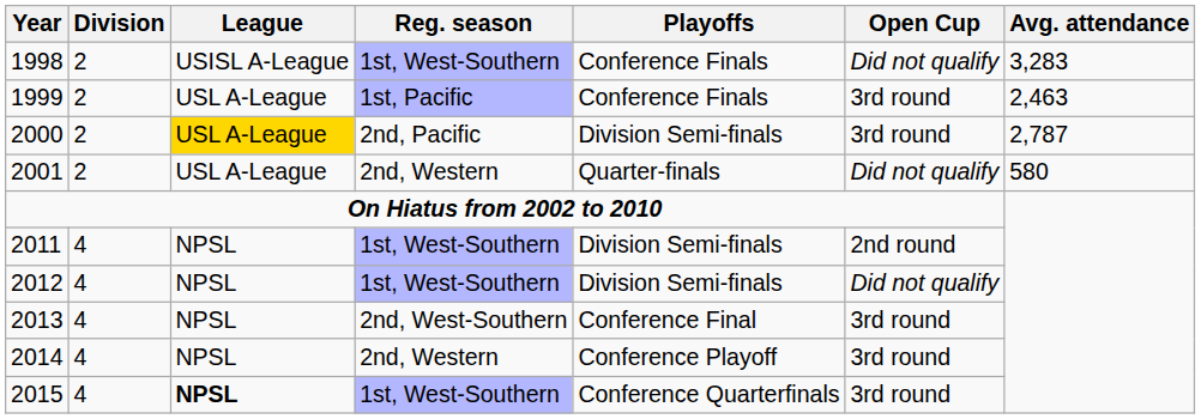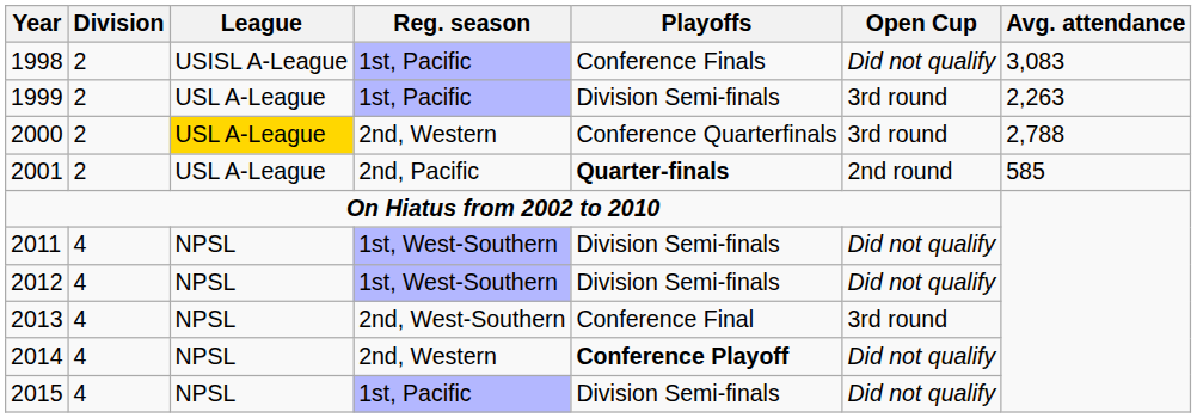1998 | Reg. season: 1st, West-Southern -> 1st, Pacific
1998 | Avg. attendance: 3,283 -> 3,083
1999 | Playoffs: Conference Finals -> Division Semi-finals
1999 | Avg. attendance: 2,463 -> 2,263
2000 | Reg. season: 2nd, Pacific -> 2nd, Western
2000 | Playoffs: Division Semi-finals -> Conference Quarterfinals
2000 | Avg. attendance: 2,787 -> 2,788
2001 | Reg. season: 2nd, Western -> 2nd, Pacific
2001 | Playoffs: normal -> bold
2001 | Open Cup: Did not qualify -> 2nd round
2001 | Avg. attendance: 580 -> 585
2011 | Open Cup: 2nd round -> Did not qualify
2014 | Playoffs: normal -> bold
2014 | Open Cup: 3rd round -> Did not qualify
2015 | League: bold -> normal
2015 | Reg. season: 1st, West-Southern -> 1st, Pacific
2015 | Playoffs: Conference Quarterfinals -> Division Semi-finals
2015 | Open Cup: 3rd round -> Did not qualify
